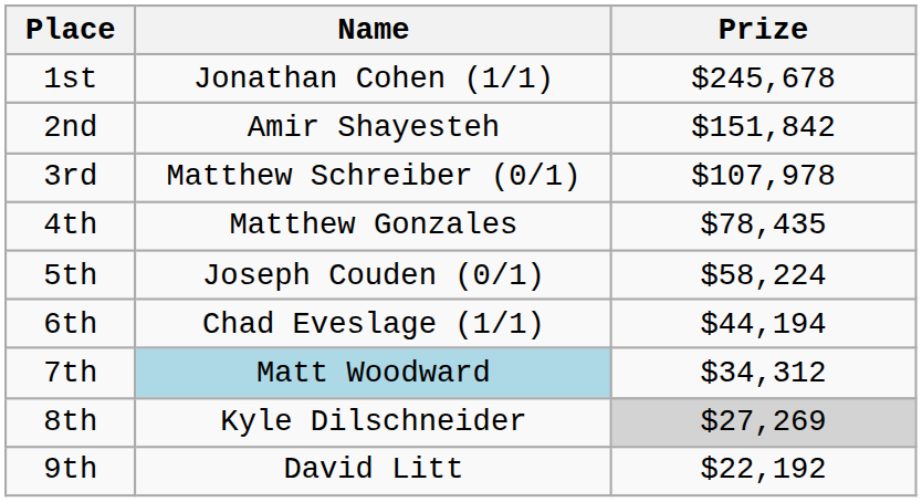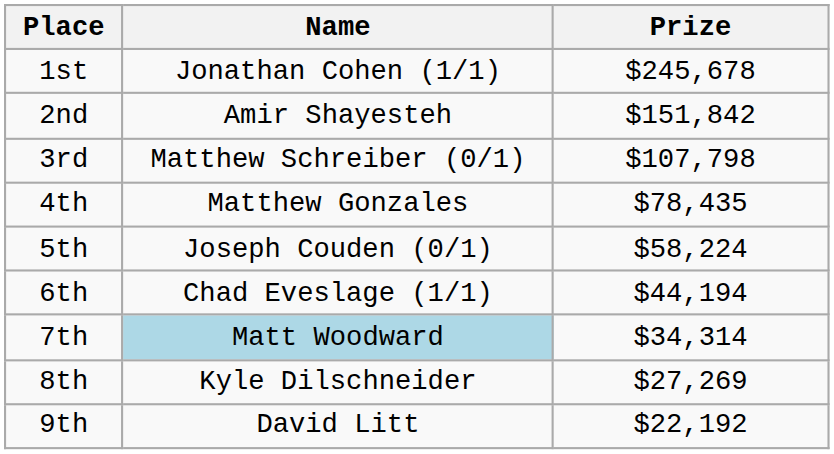3rd | Prize: $107,978 -> $107,798
7th | Prize: $34,312 -> $34,314
8th | Prize: lightgrey background -> no background
